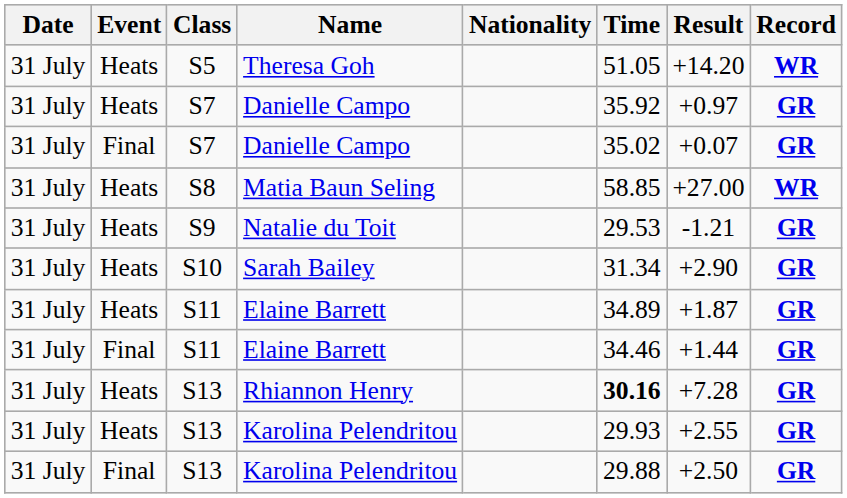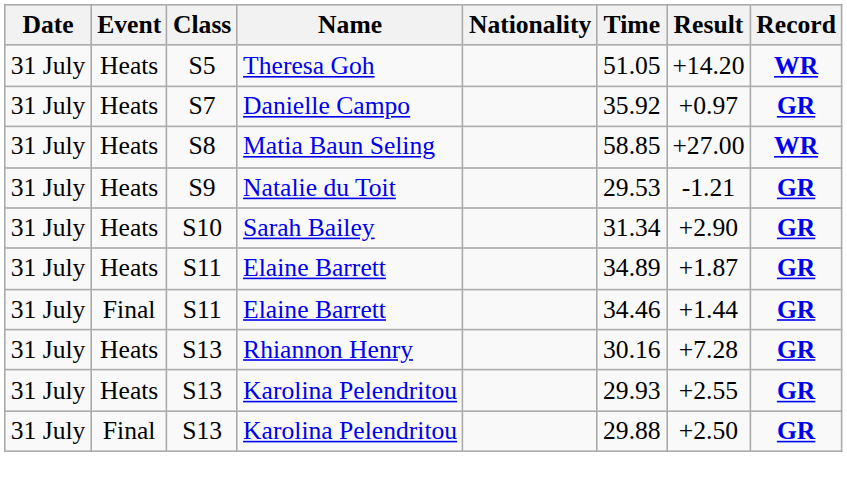- row: 31 July | Final | S7 | Danielle Campo | 35.02 | +0.07 | GR
Rhiannon Henry | Time: bold -> normal
